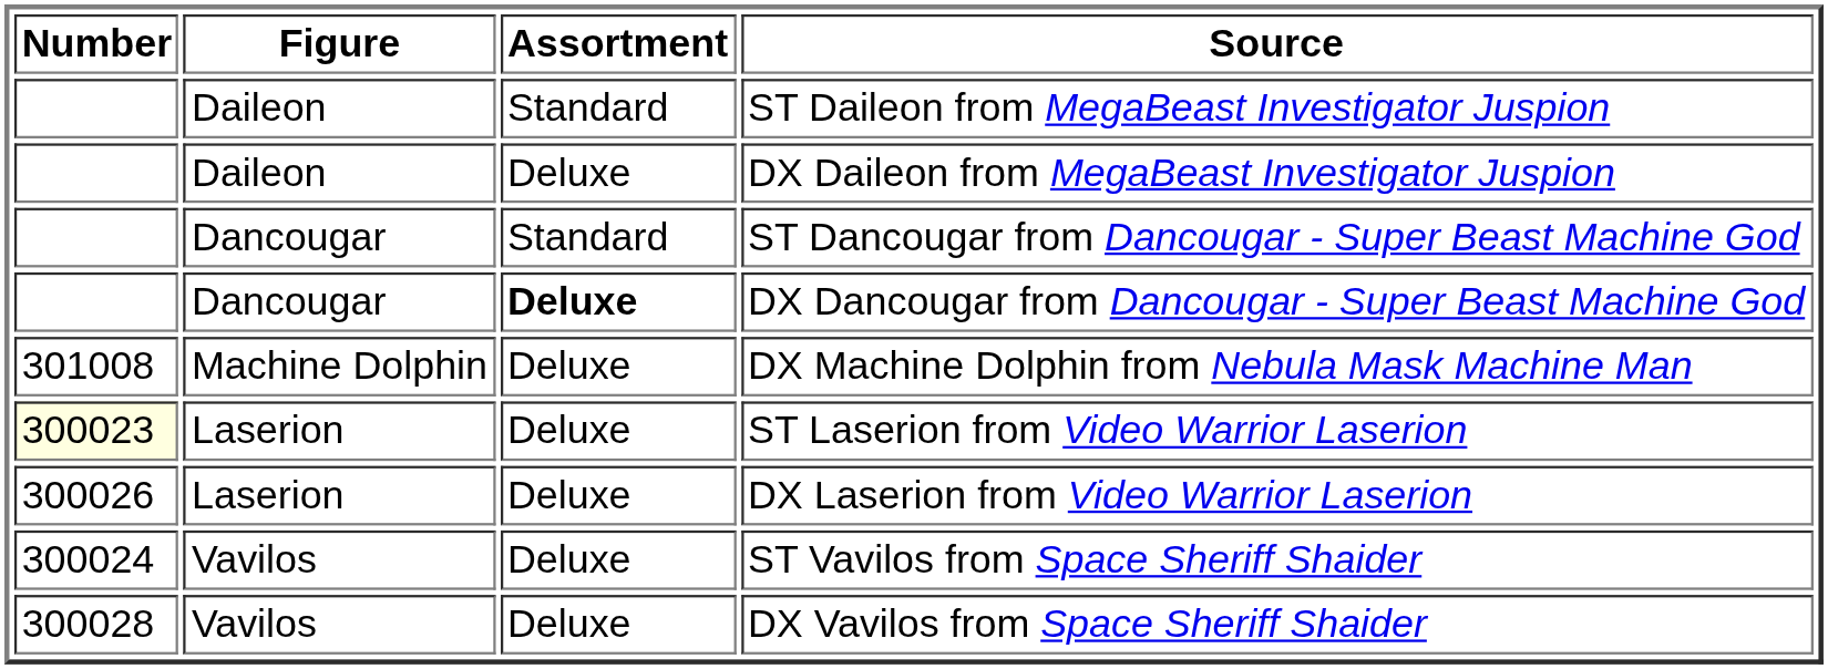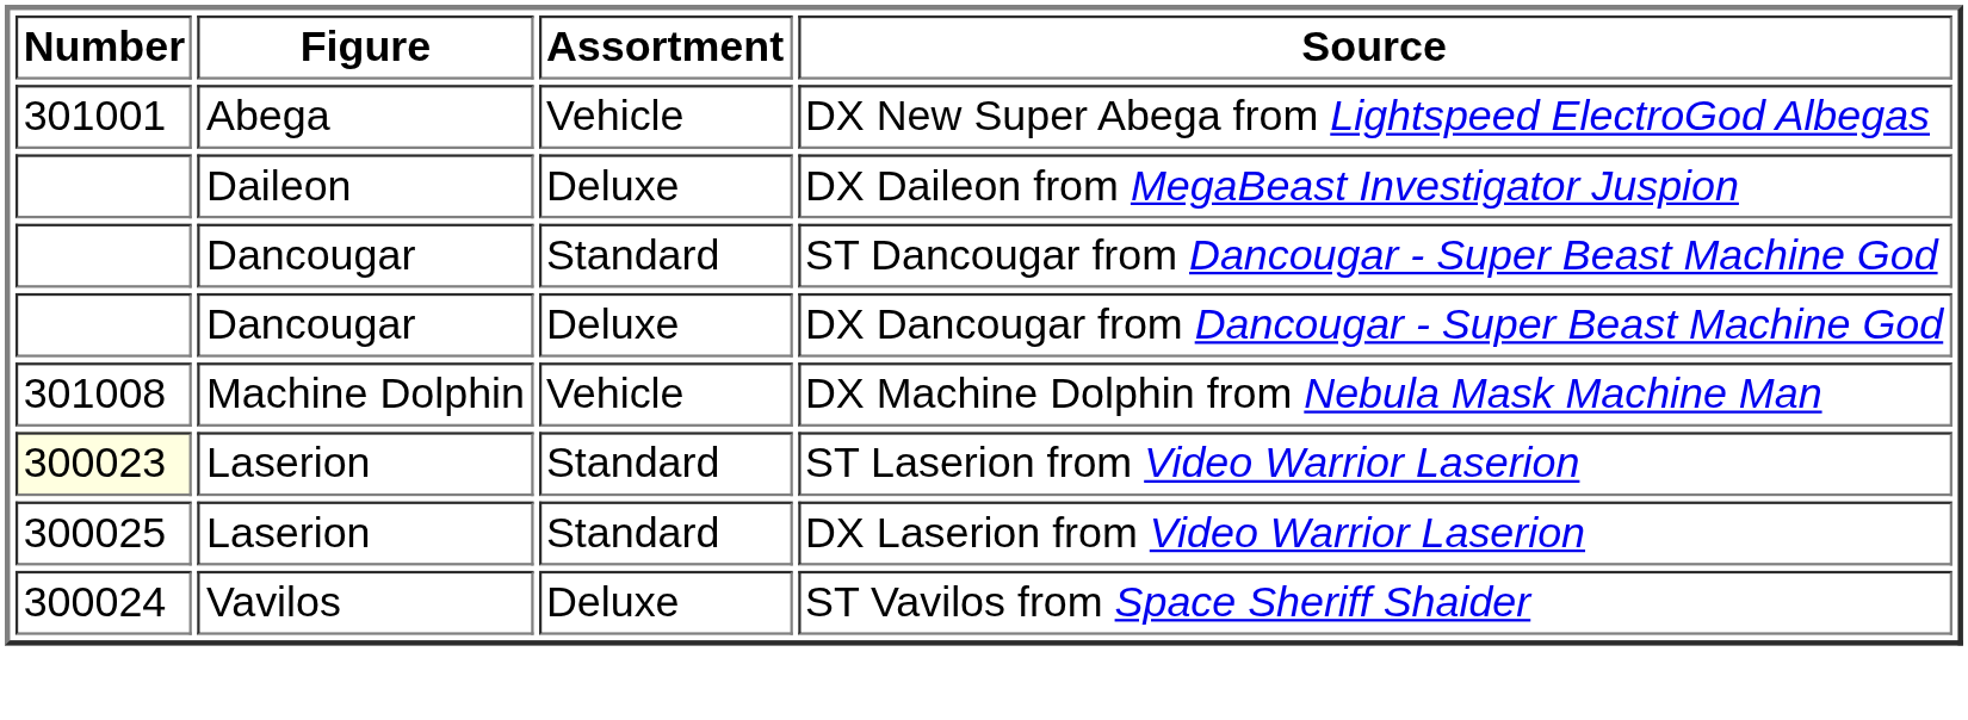+ row: 301001 | Abega | Vehicle | DX New Super Abega from Lightspeed ElectroGod Albegas
- row: Daileon | Standard | ST Daileon from MegaBeast Investigator Juspion
DX Dancougar from Dancougar - Super Beast Machine God | Assortment: bold -> normal
DX Machine Dolphin from Nebula Mask Machine Man | Assortment: Deluxe -> Vehicle
ST Laserion from Video Warrior Laserion | Assortment: Deluxe -> Standard
DX Laserion from Video Warrior Laserion | Number: 300026 -> 300025
DX Laserion from Video Warrior Laserion | Assortment: Deluxe -> Standard
- row: 300028 | Vavilos | Deluxe | DX Vavilos from Space Sheriff Shaider
